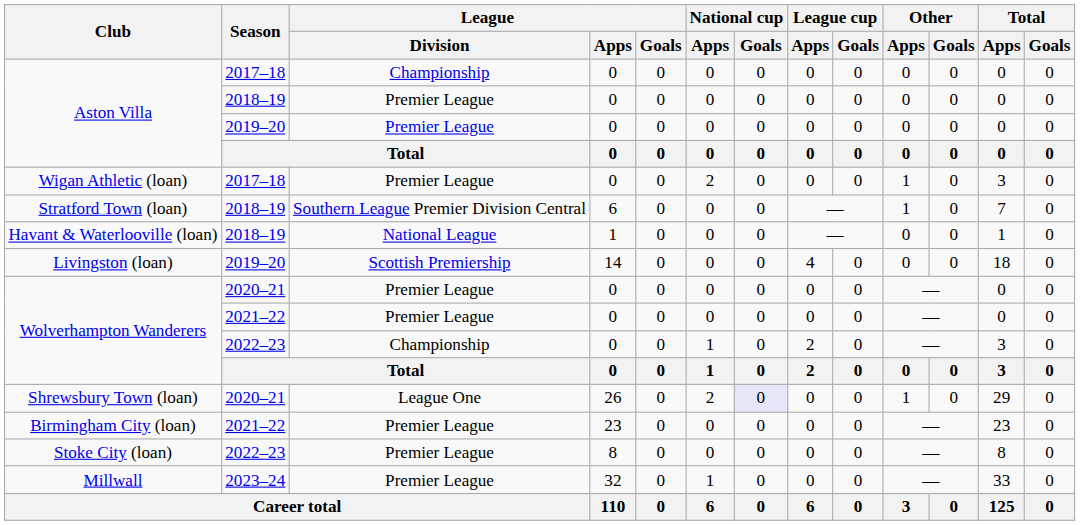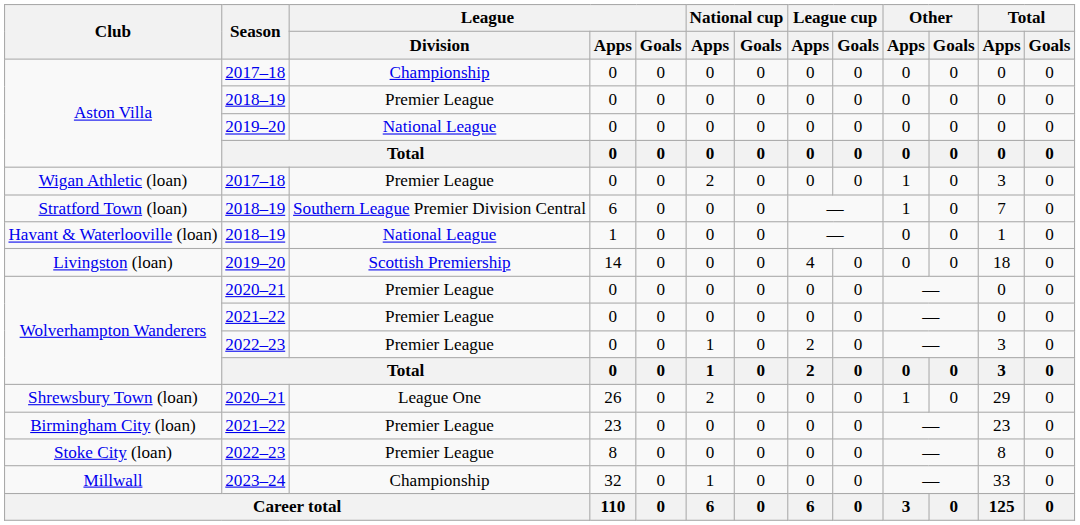Aston Villa / 2019–20 | League / Division: Premier League -> National League
Wolverhampton Wanderers / 2022–23 | League / Division: Championship -> Premier League
Shrewsbury Town (loan) | National cup / Goals: lavender background -> no background
Millwall | League / Division: Premier League -> Championship
